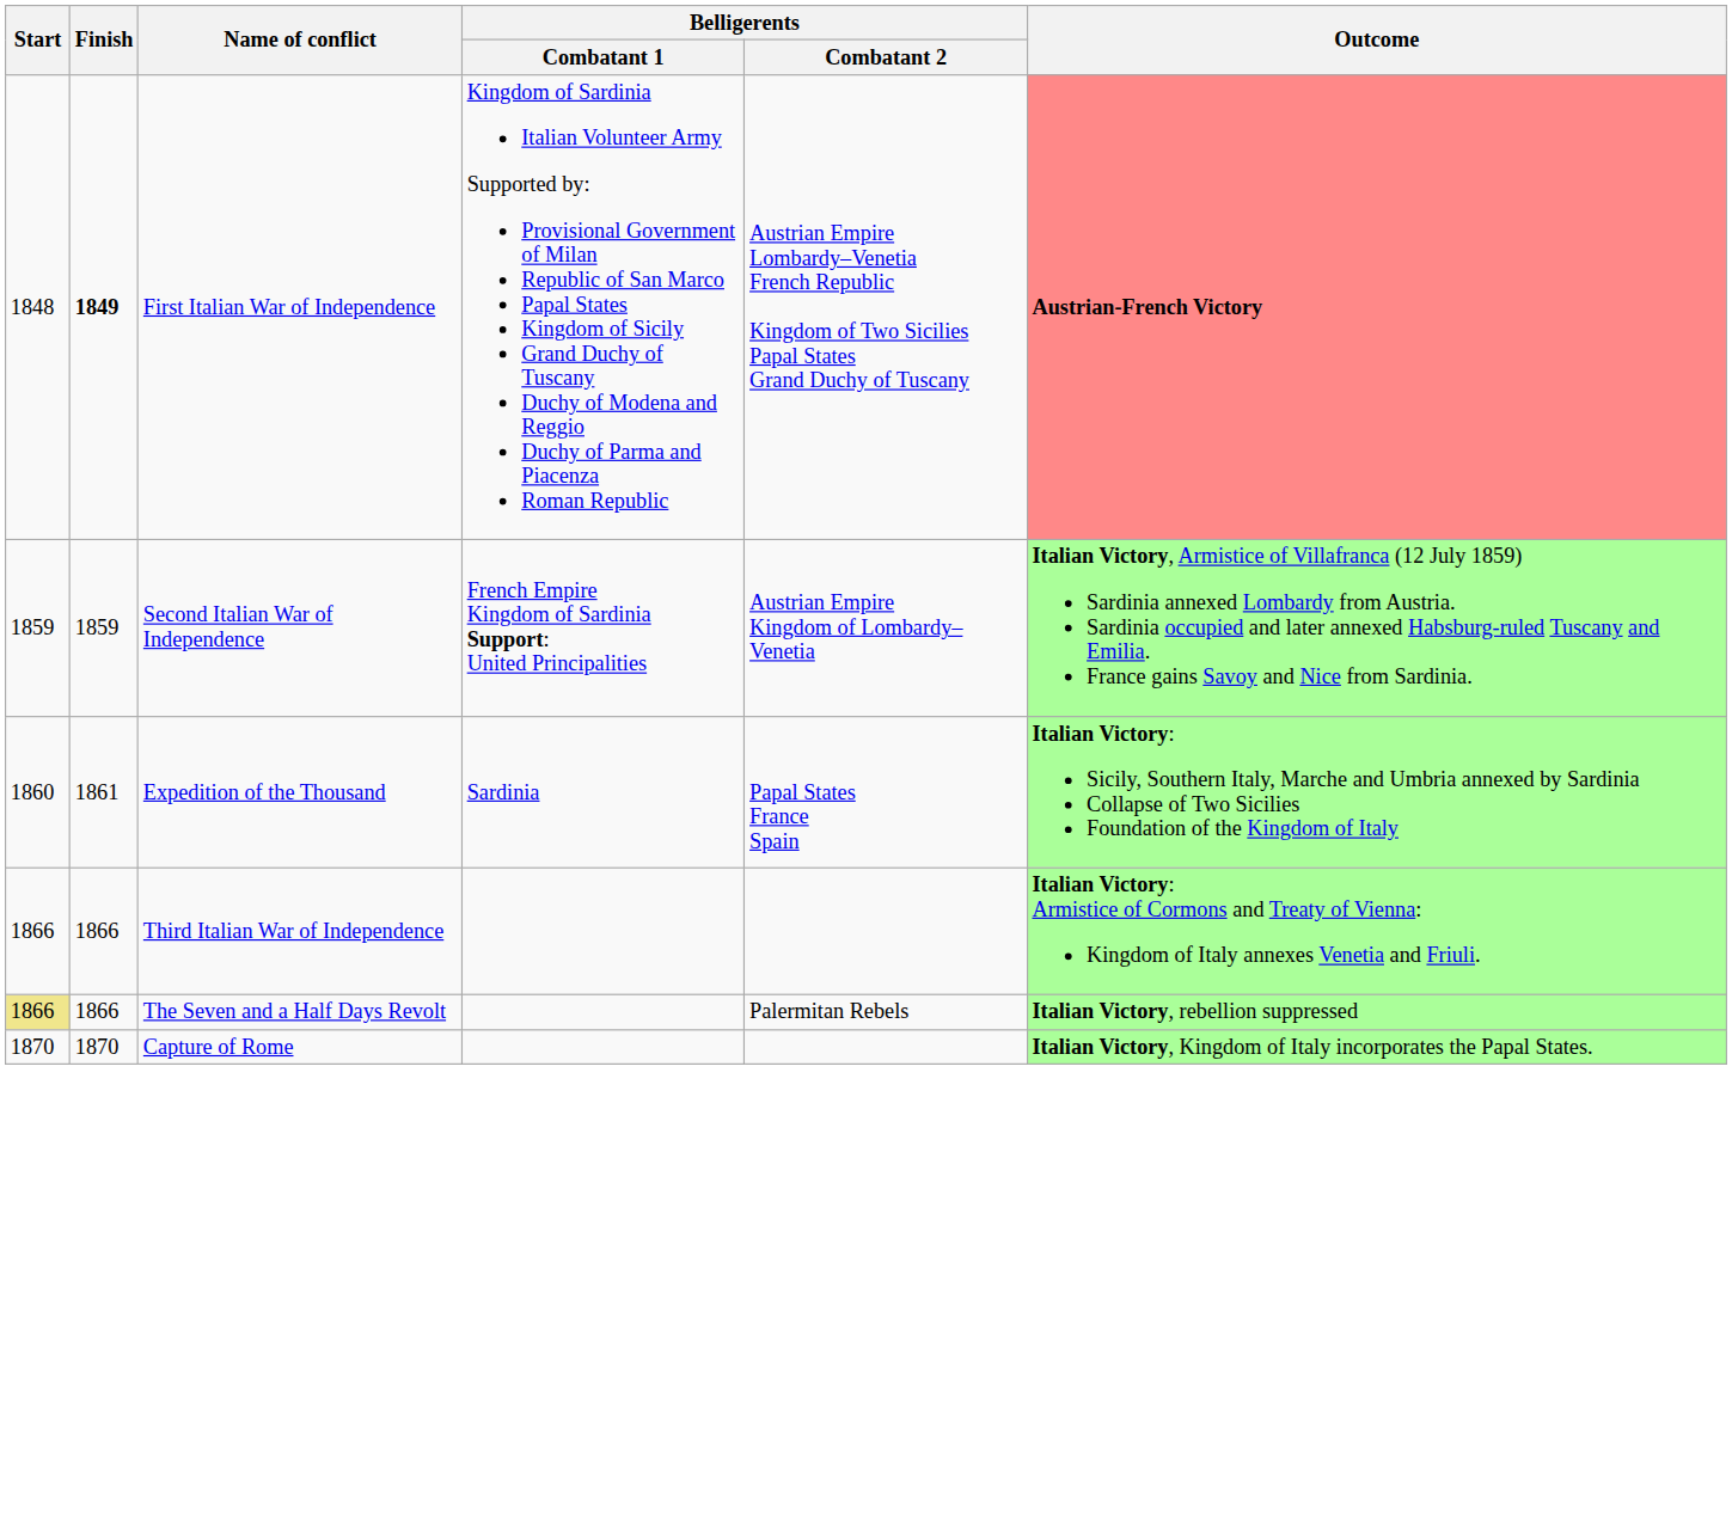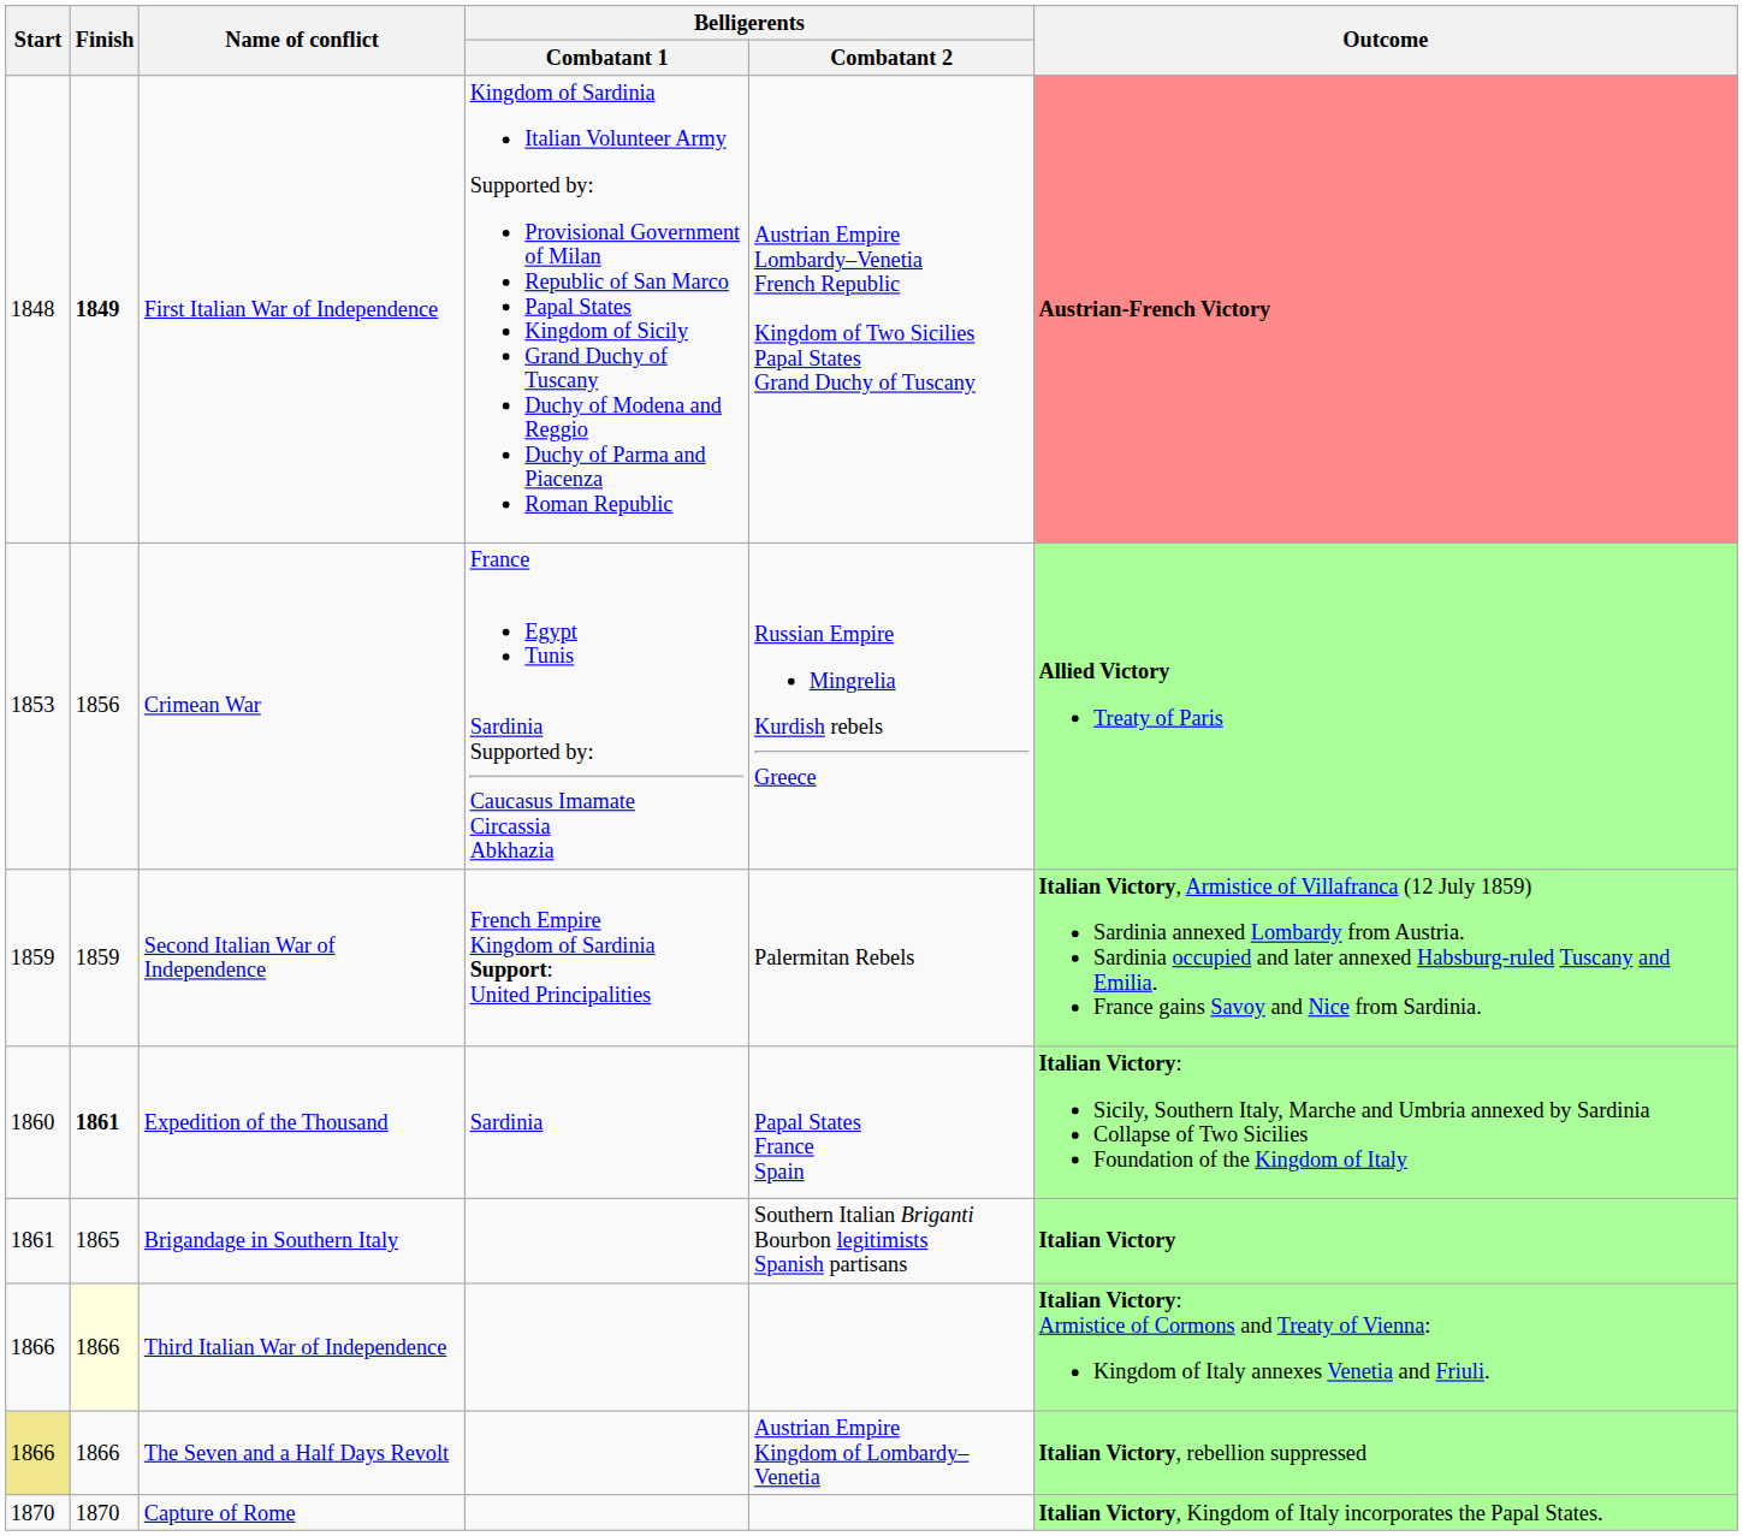+ row: 1853 | 1856 | Crimean War | France Egypt Tunis Sardinia Supported by: Caucasus Imamate Circassia Abkhazia | Russian Empire Mingrelia Kurdish rebels Greece | Allied Victory Treaty of Paris
Second Italian War of Independence | Belligerents / Combatant 2: Austrian Empire Kingdom of Lombardy–Venetia -> Palermitan Rebels
Expedition of the Thousand | Finish: normal -> bold
+ row: 1861 | 1865 | Brigandage in Southern Italy | Southern Italian Briganti Bourbon legitimists Spanish partisans | Italian Victory
Third Italian War of Independence | Finish: no background -> lightyellow background
The Seven and a Half Days Revolt | Belligerents / Combatant 2: Palermitan Rebels -> Austrian Empire Kingdom of Lombardy–Venetia
